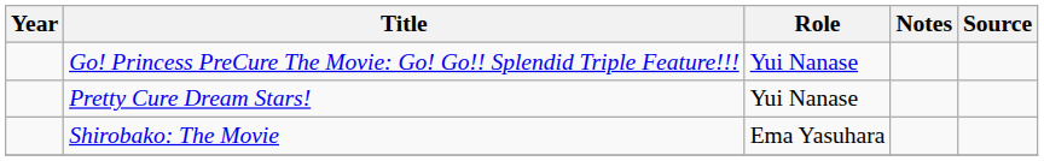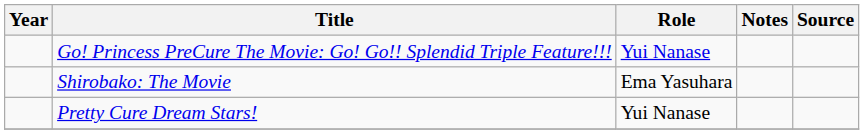rows swapped: Pretty Cure Dream Stars! <-> Shirobako: The Movie
